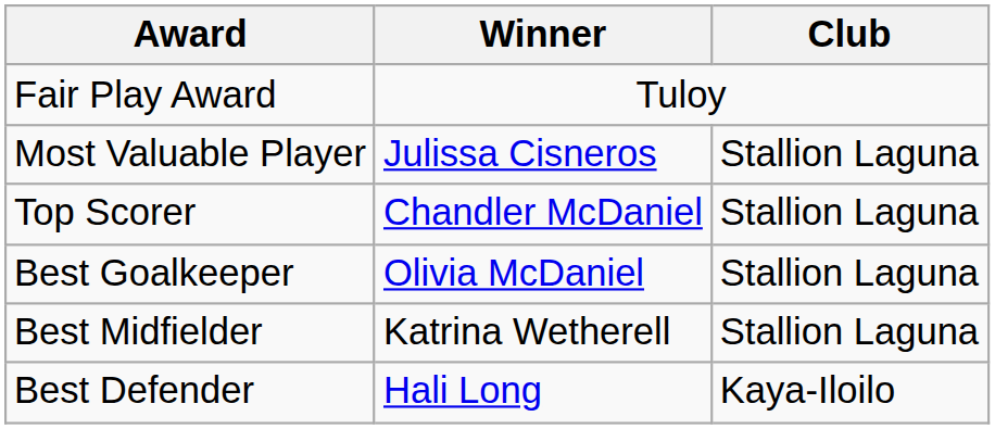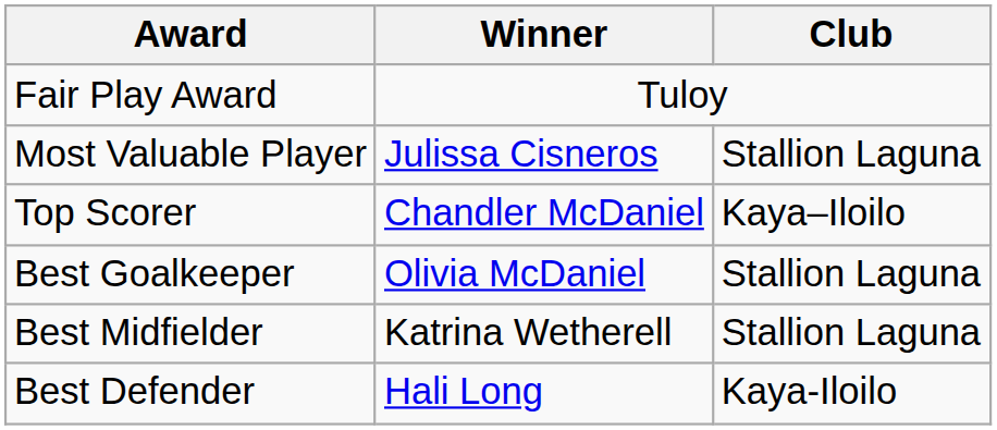Top Scorer | Club: Stallion Laguna -> Kaya–Iloilo
